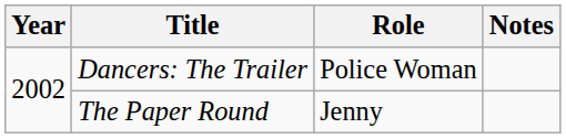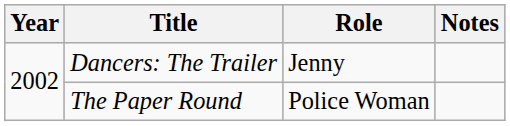Dancers: The Trailer | Role: Police Woman -> Jenny
The Paper Round | Role: Jenny -> Police Woman
